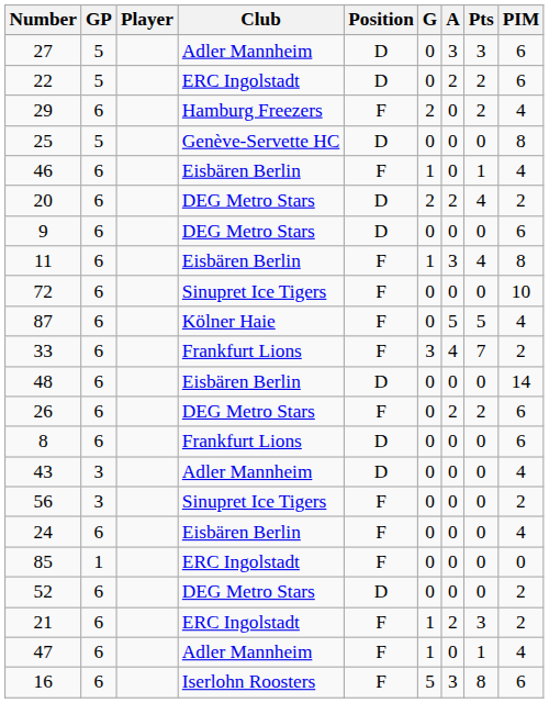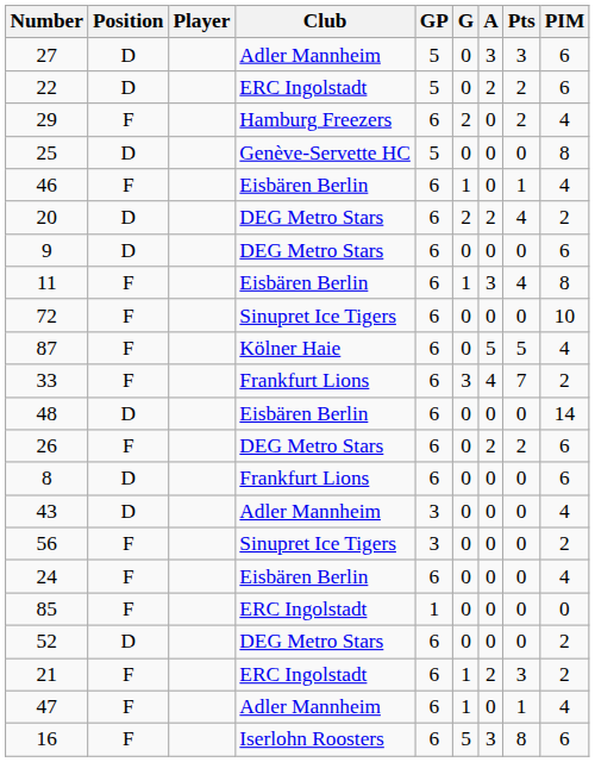columns swapped: Position <-> GP
